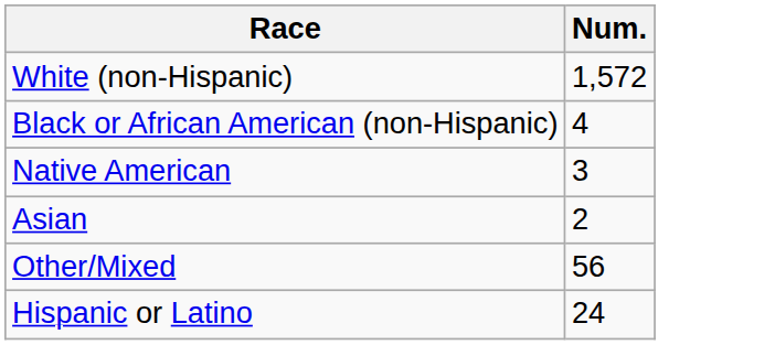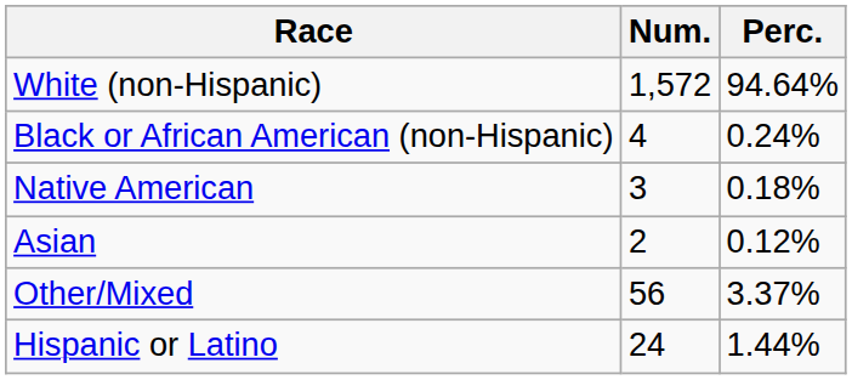+ column: Perc. | 94.64% | 0.24% | 0.18% | 0.12% | 3.37% | 1.44%
